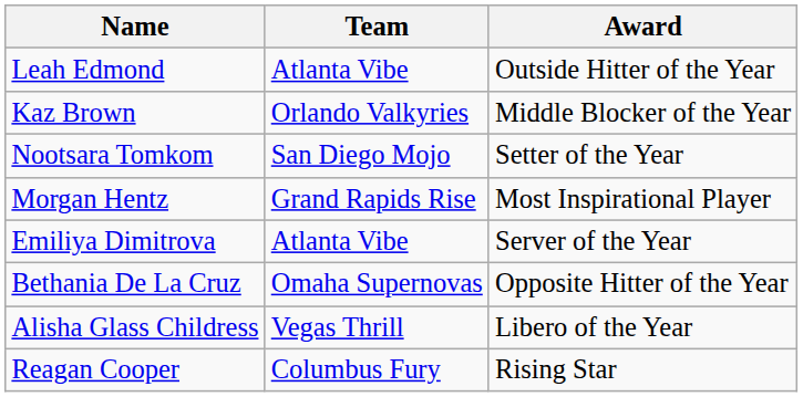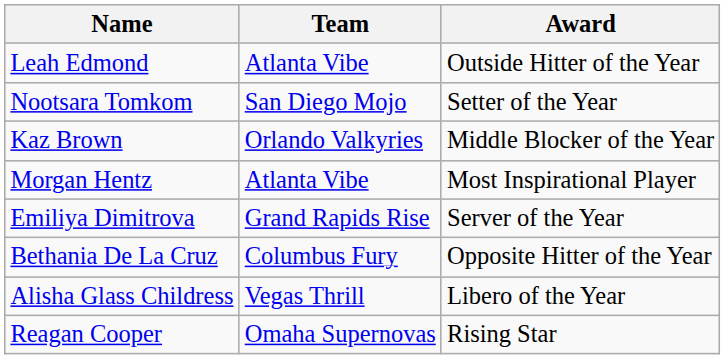rows swapped: Kaz Brown <-> Nootsara Tomkom
Morgan Hentz | Team: Grand Rapids Rise -> Atlanta Vibe
Emiliya Dimitrova | Team: Atlanta Vibe -> Grand Rapids Rise
Bethania De La Cruz | Team: Omaha Supernovas -> Columbus Fury
Reagan Cooper | Team: Columbus Fury -> Omaha Supernovas
